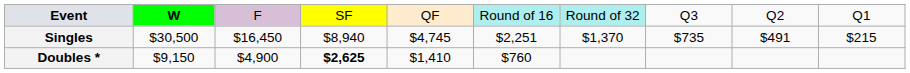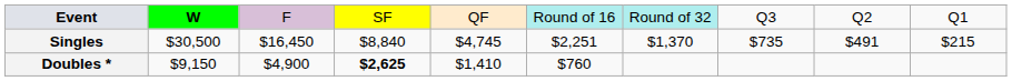Singles | column 4: $8,940 -> $8,840
